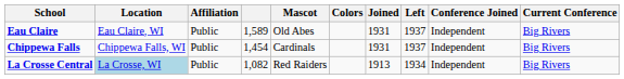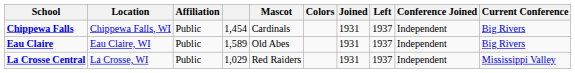rows swapped: Chippewa Falls <-> Eau Claire
La Crosse Central | Location: lightblue background -> no background
La Crosse Central | column 4: 1,082 -> 1,029
La Crosse Central | Joined: 1913 -> 1931
La Crosse Central | Left: 1934 -> 1937
La Crosse Central | Current Conference: Big Rivers -> Mississippi Valley
